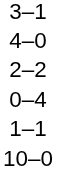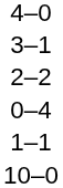rows swapped: 4–0 <-> 3–1
